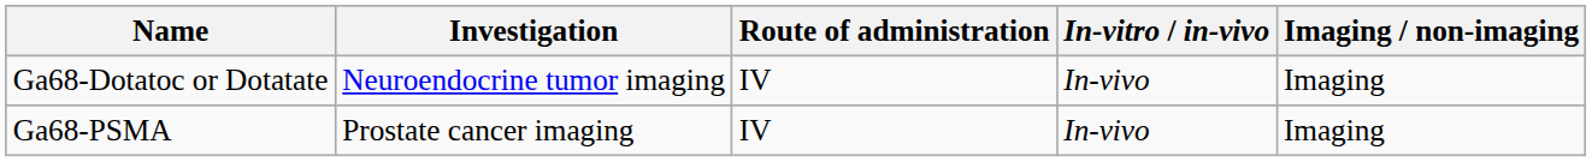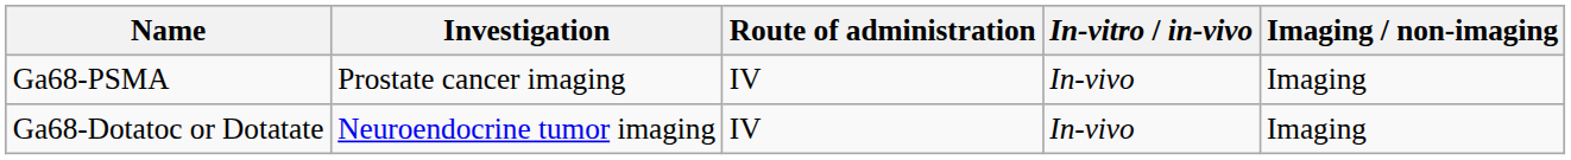rows swapped: Ga68-Dotatoc or Dotatate <-> Ga68-PSMA
